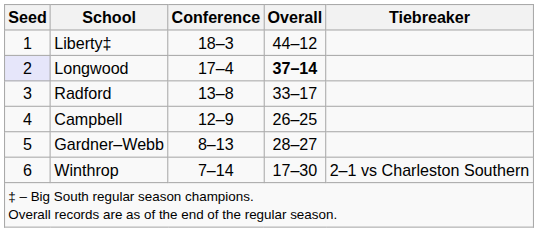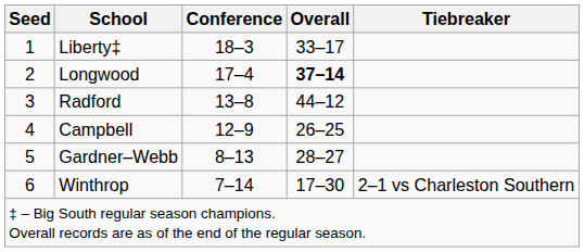Liberty‡ | Overall: 44–12 -> 33–17
Longwood | Seed: lavender background -> no background
Radford | Overall: 33–17 -> 44–12
